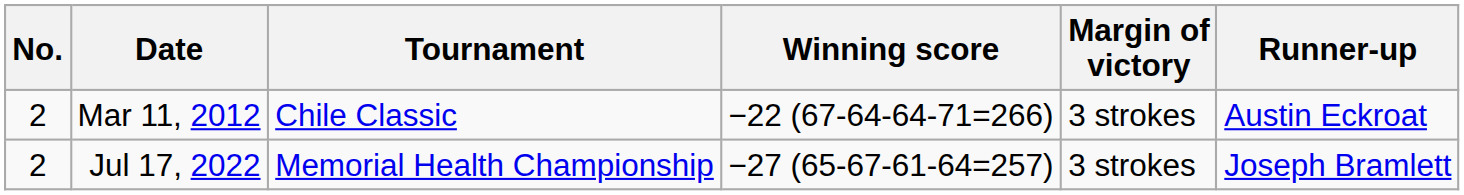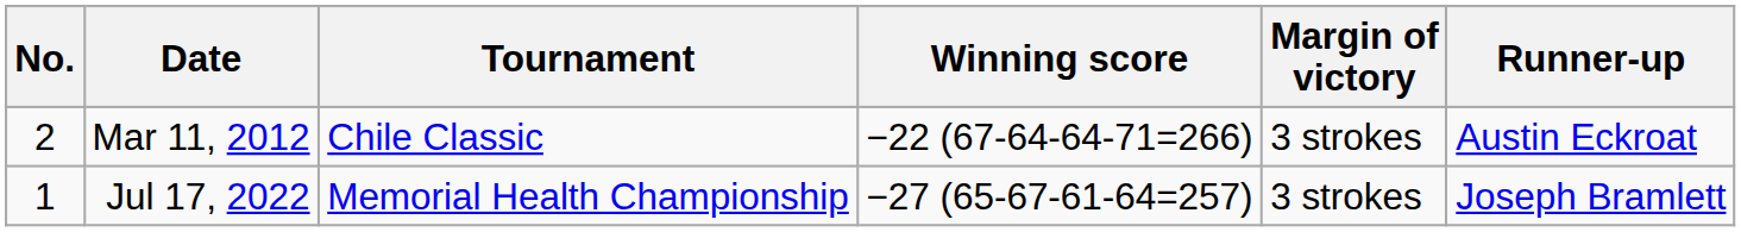Jul 17, 2022 | No.: 2 -> 1
